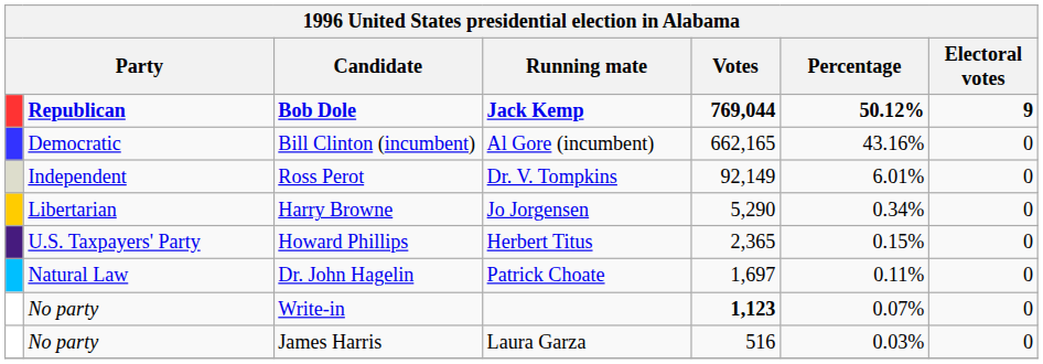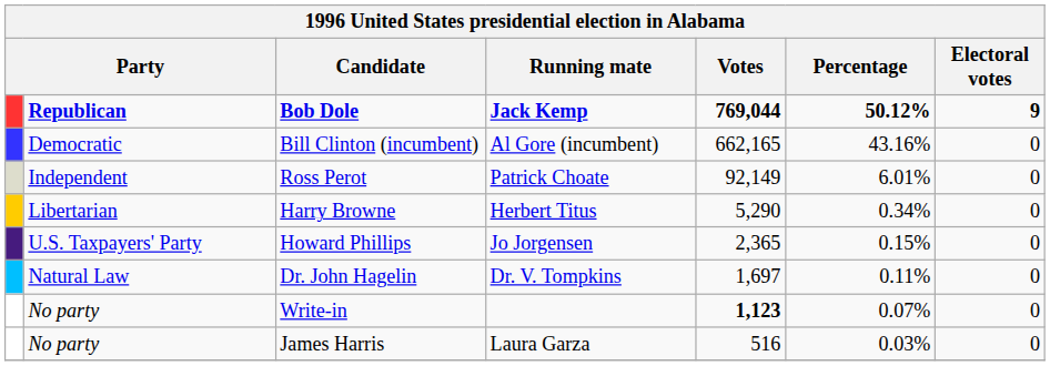Ross Perot | Running mate: Dr. V. Tompkins -> Patrick Choate
Harry Browne | Running mate: Jo Jorgensen -> Herbert Titus
Howard Phillips | Running mate: Herbert Titus -> Jo Jorgensen
Dr. John Hagelin | Running mate: Patrick Choate -> Dr. V. Tompkins
